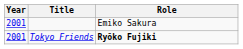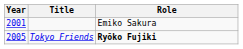Tokyo Friends | Year: 2001 -> 2005
